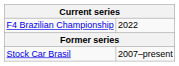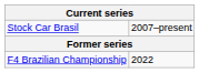rows swapped: Stock Car Brasil <-> F4 Brazilian Championship
